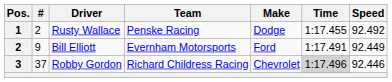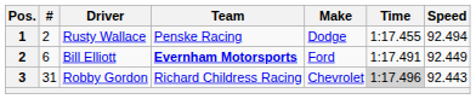Rusty Wallace | Speed: 92.492 -> 92.494
Bill Elliott | #: 9 -> 6
Bill Elliott | Team: normal -> bold
Robby Gordon | #: 37 -> 31
Robby Gordon | Speed: 92.446 -> 92.443
